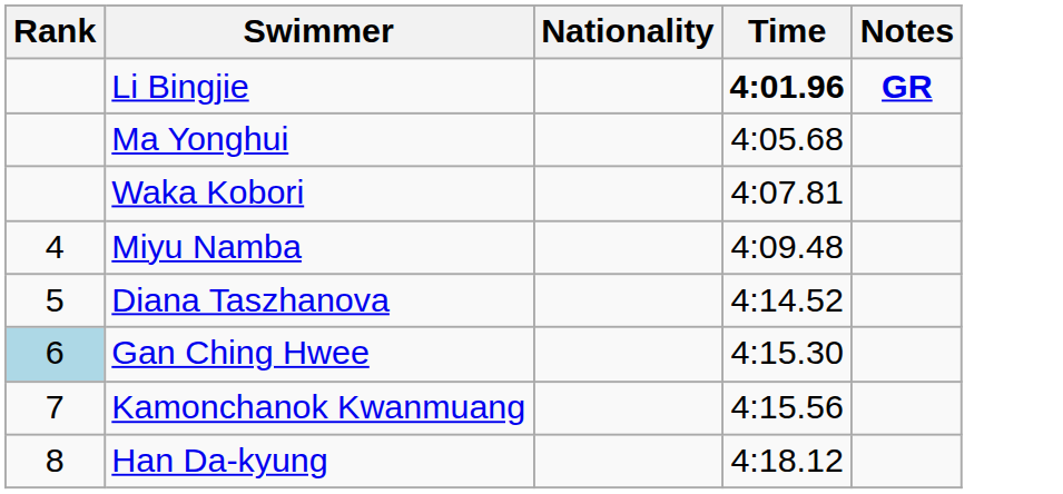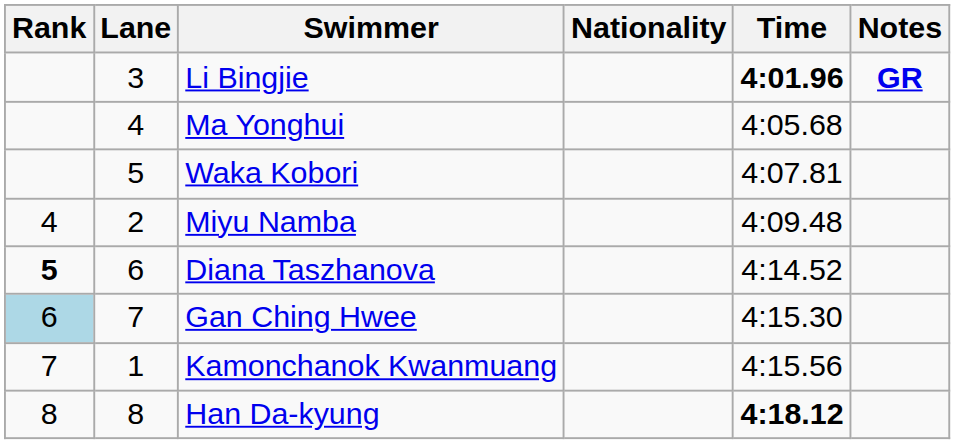+ column: Lane | 3 | 4 | 5 | 2 | 6 | 7 | 1 | 8
Diana Taszhanova | Rank: normal -> bold
Han Da-kyung | Time: normal -> bold
